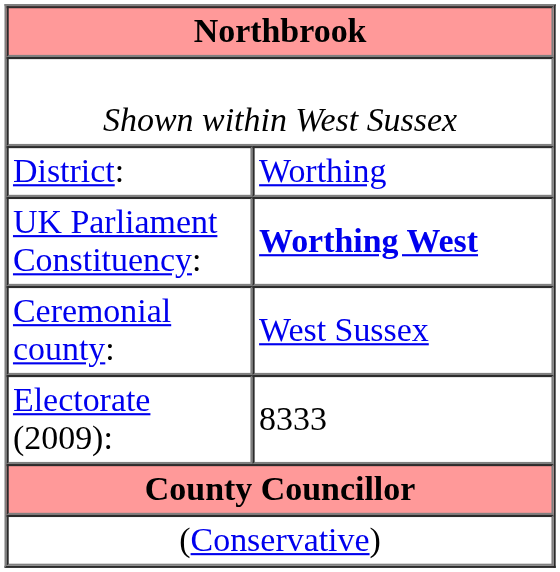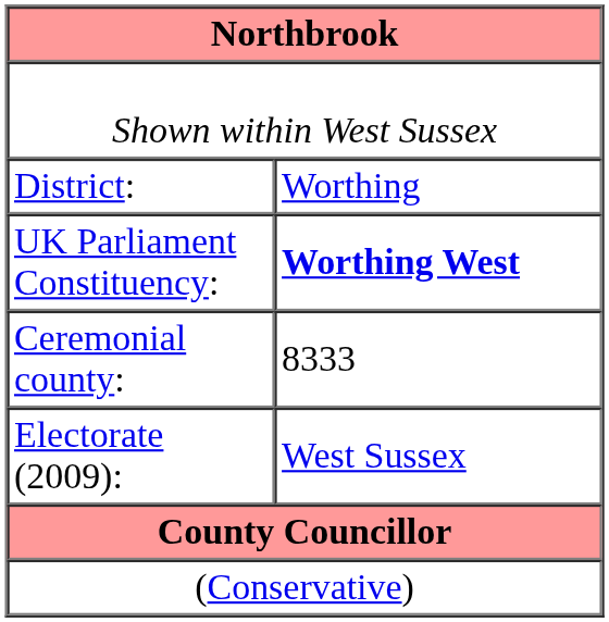Ceremonial county: | column 2: West Sussex -> 8333
Electorate (2009): | column 2: 8333 -> West Sussex
